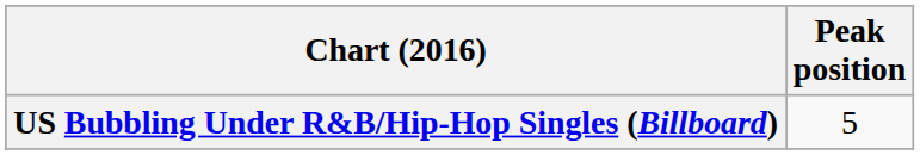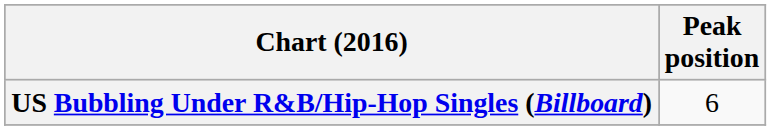US Bubbling Under R&B/Hip-Hop Singles (Billboard) | Peak position: 5 -> 6
